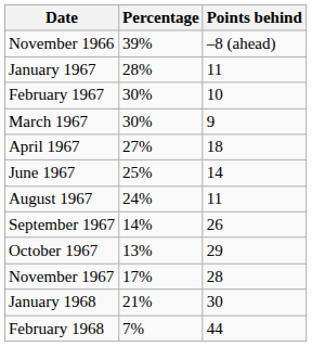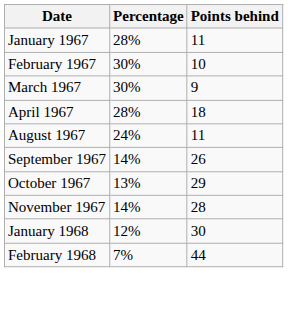- row: November 1966 | 39% | –8 (ahead)
April 1967 | Percentage: 27% -> 28%
- row: June 1967 | 25% | 14
November 1967 | Percentage: 17% -> 14%
January 1968 | Percentage: 21% -> 12%
